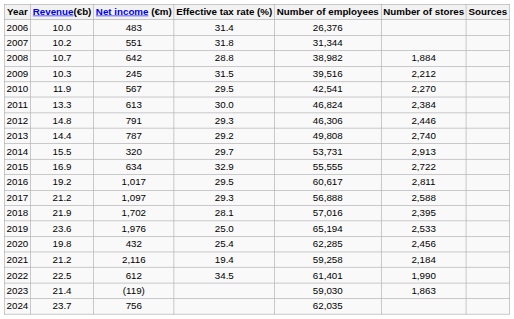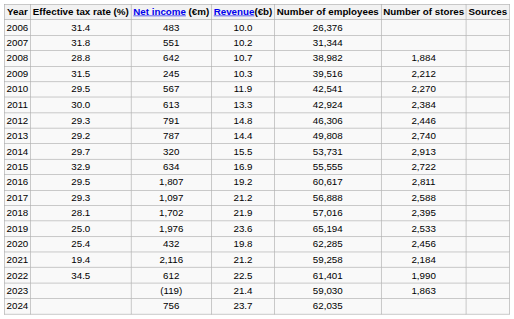columns swapped: Revenue(€b) <-> Effective tax rate (%)
2011 | Number of employees: 46,824 -> 42,924
2016 | Net income (€m): 1,017 -> 1,807
